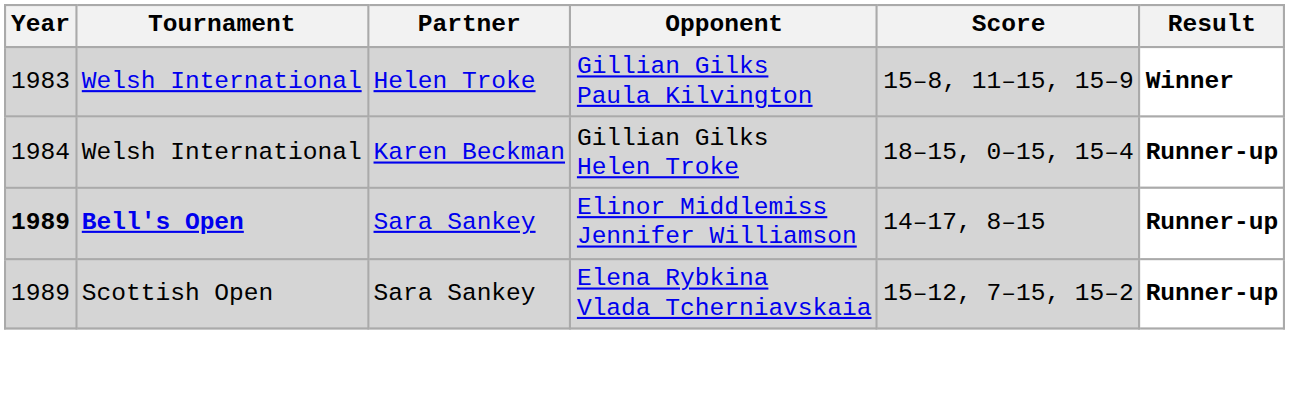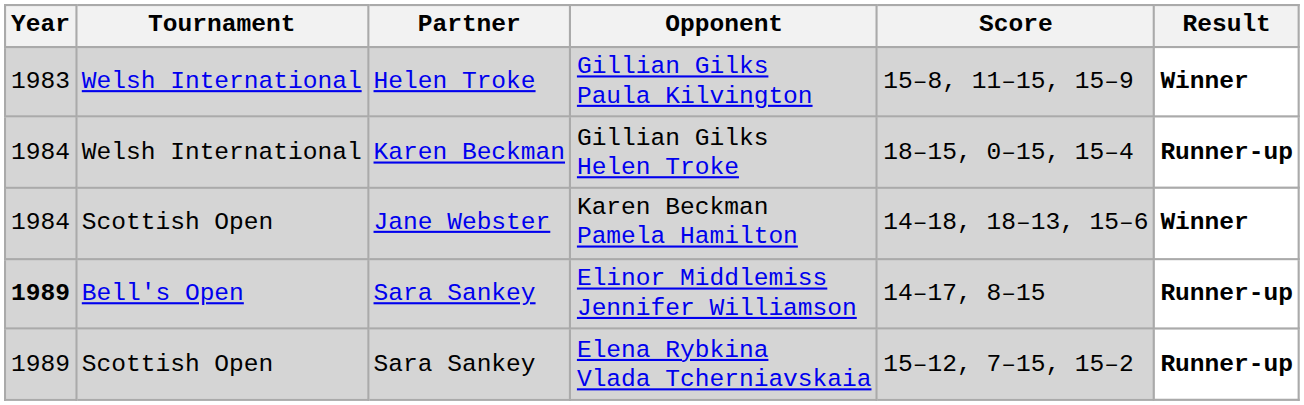+ row: 1984 | Scottish Open | Jane Webster | Karen Beckman Pamela Hamilton | 14–18, 18–13, 15–6 | Winner
Elinor Middlemiss Jennifer Williamson | Tournament: bold -> normal
